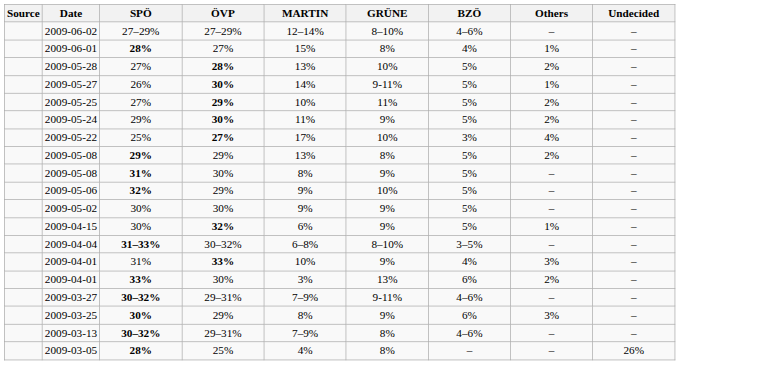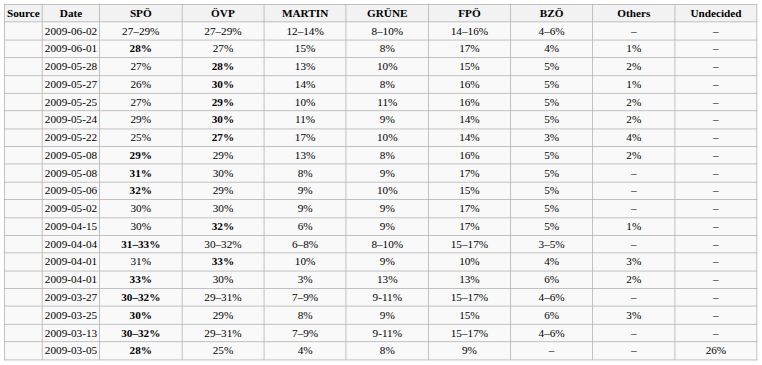+ column: FPÖ | 14–16% | 17% | 15% | 16% | 16% | 14% | 14% | 16% | 17% | 15% | 17% | 17% | 15–17% | 10% | 13% | 15–17% | 15% | 15–17% | 9%
2009-05-27 | GRÜNE: 9-11% -> 8%
2009-03-13 | GRÜNE: 8% -> 9-11%
